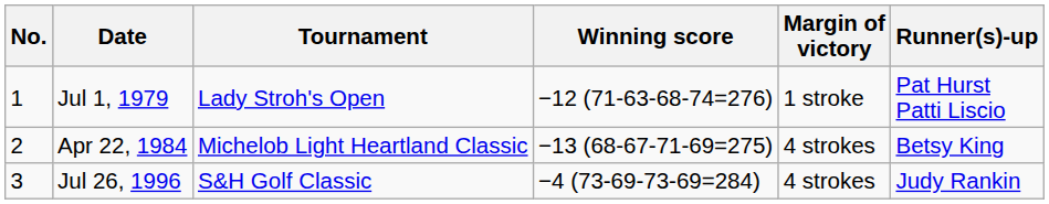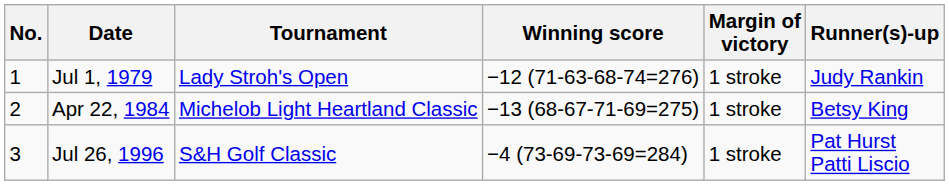Jul 1, 1979 | Runner(s)-up: Pat Hurst Patti Liscio -> Judy Rankin
Apr 22, 1984 | Margin of victory: 4 strokes -> 1 stroke
Jul 26, 1996 | Margin of victory: 4 strokes -> 1 stroke
Jul 26, 1996 | Runner(s)-up: Judy Rankin -> Pat Hurst Patti Liscio
